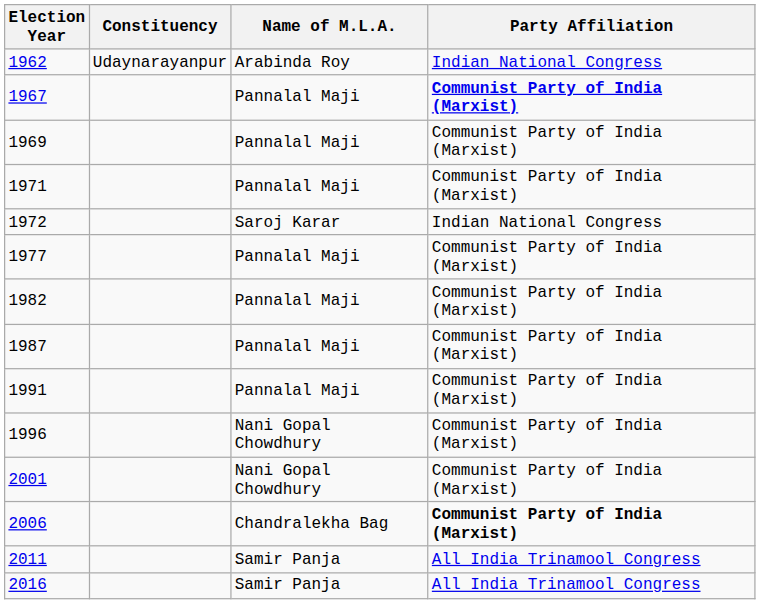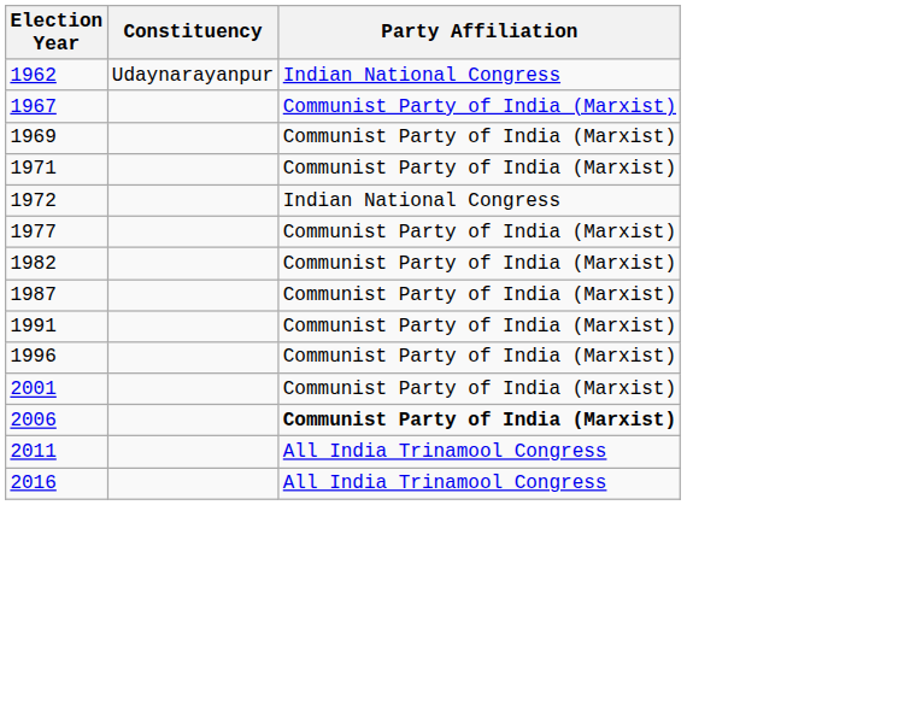- column: Name of M.L.A. | Arabinda Roy | Pannalal Maji | Pannalal Maji | Pannalal Maji | Saroj Karar | Pannalal Maji | Pannalal Maji | Pannalal Maji | Pannalal Maji | Nani Gopal Chowdhury | Nani Gopal Chowdhury | Chandralekha Bag | Samir Panja | Samir Panja
1967 | Party Affiliation: bold -> normal
